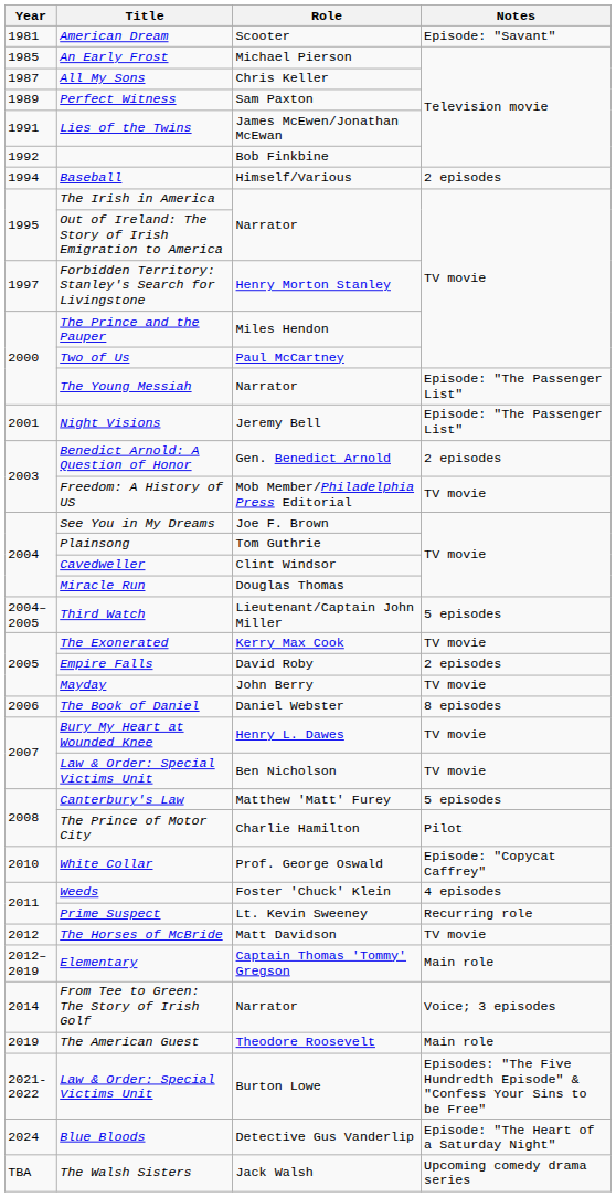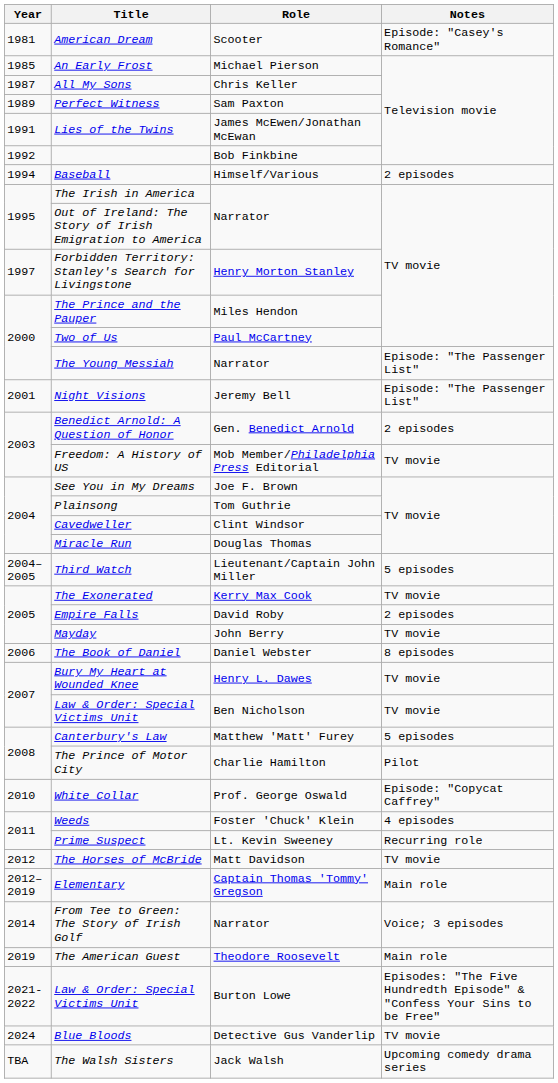American Dream | Notes: Episode: "Savant" -> Episode: "Casey's Romance"
Blue Bloods | Notes: Episode: "The Heart of a Saturday Night" -> TV movie
